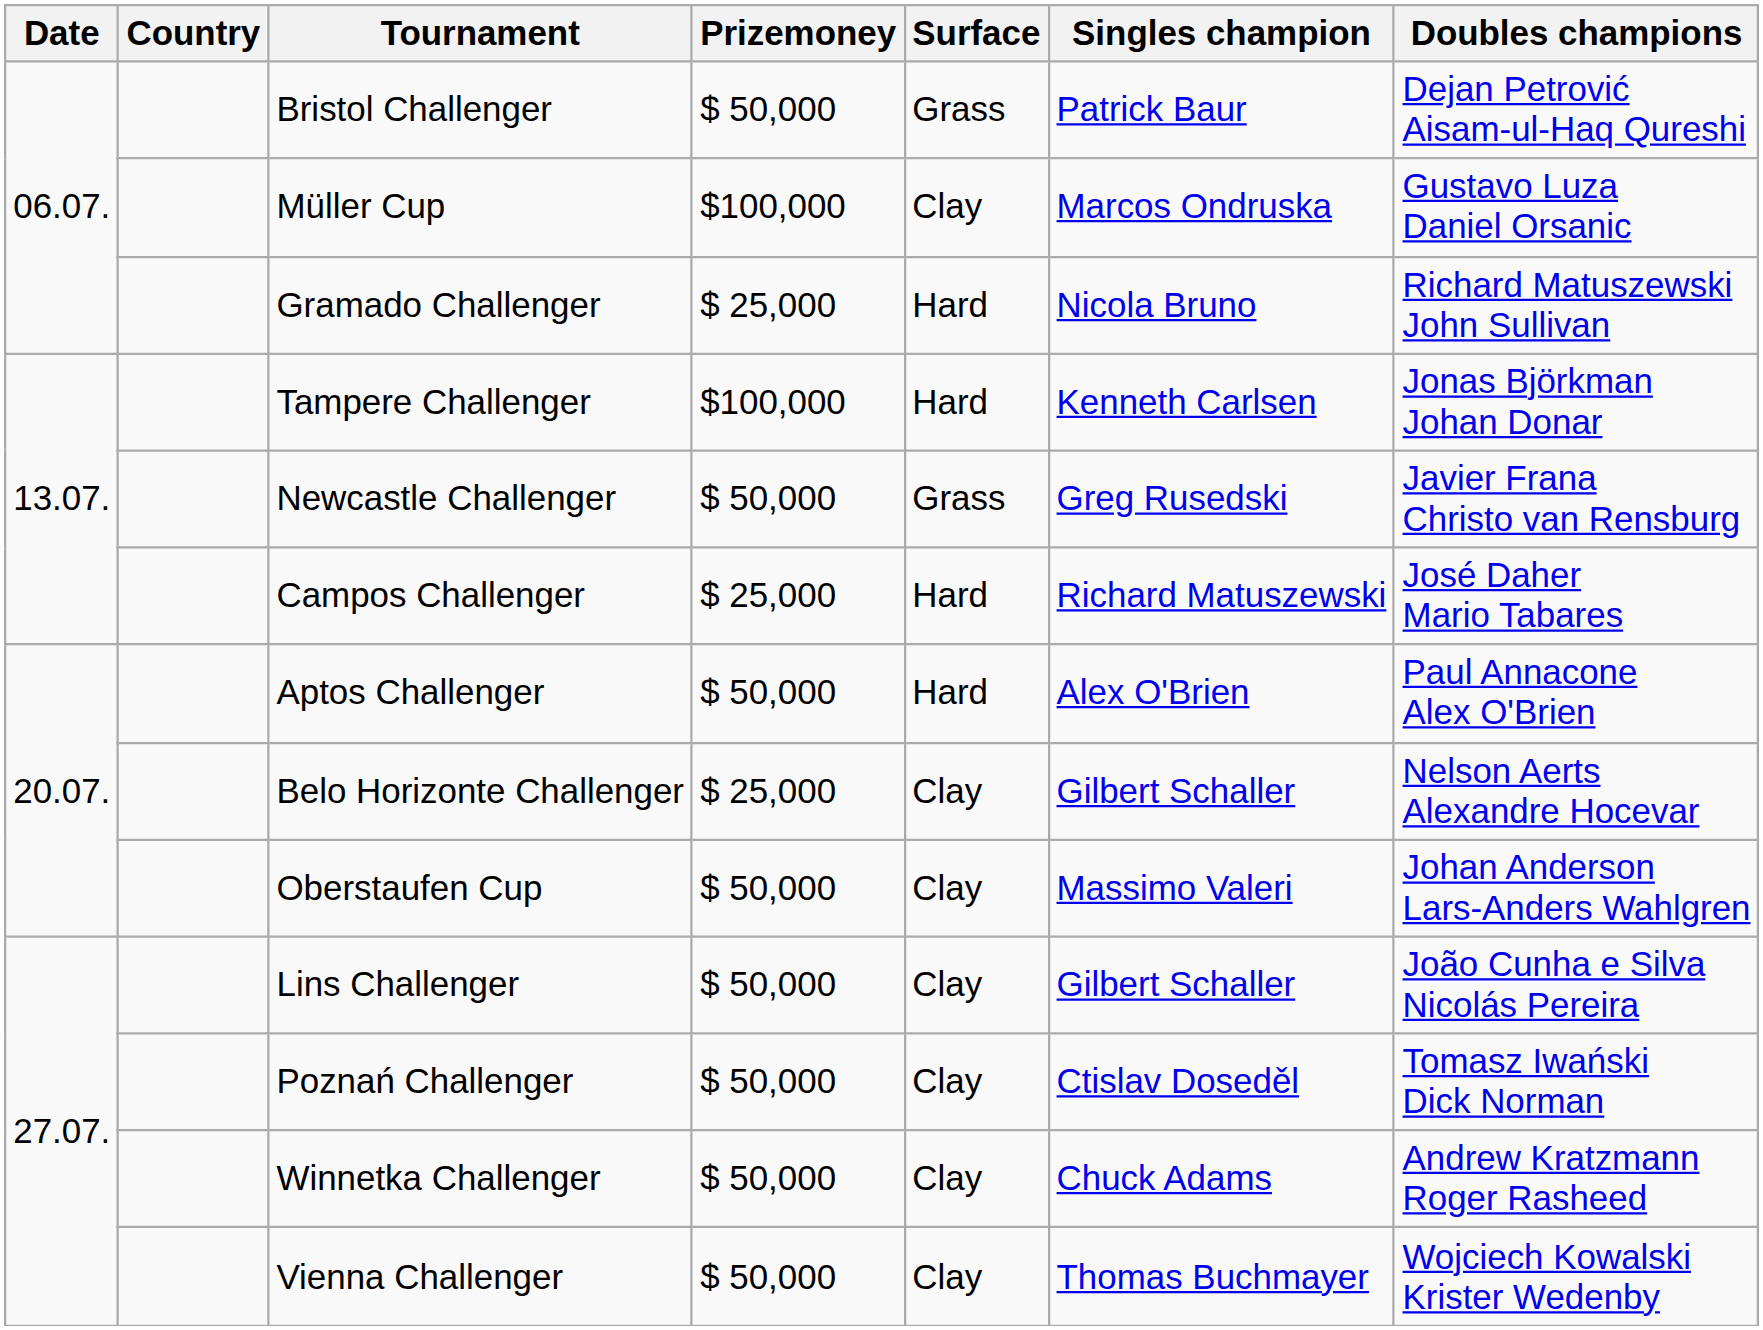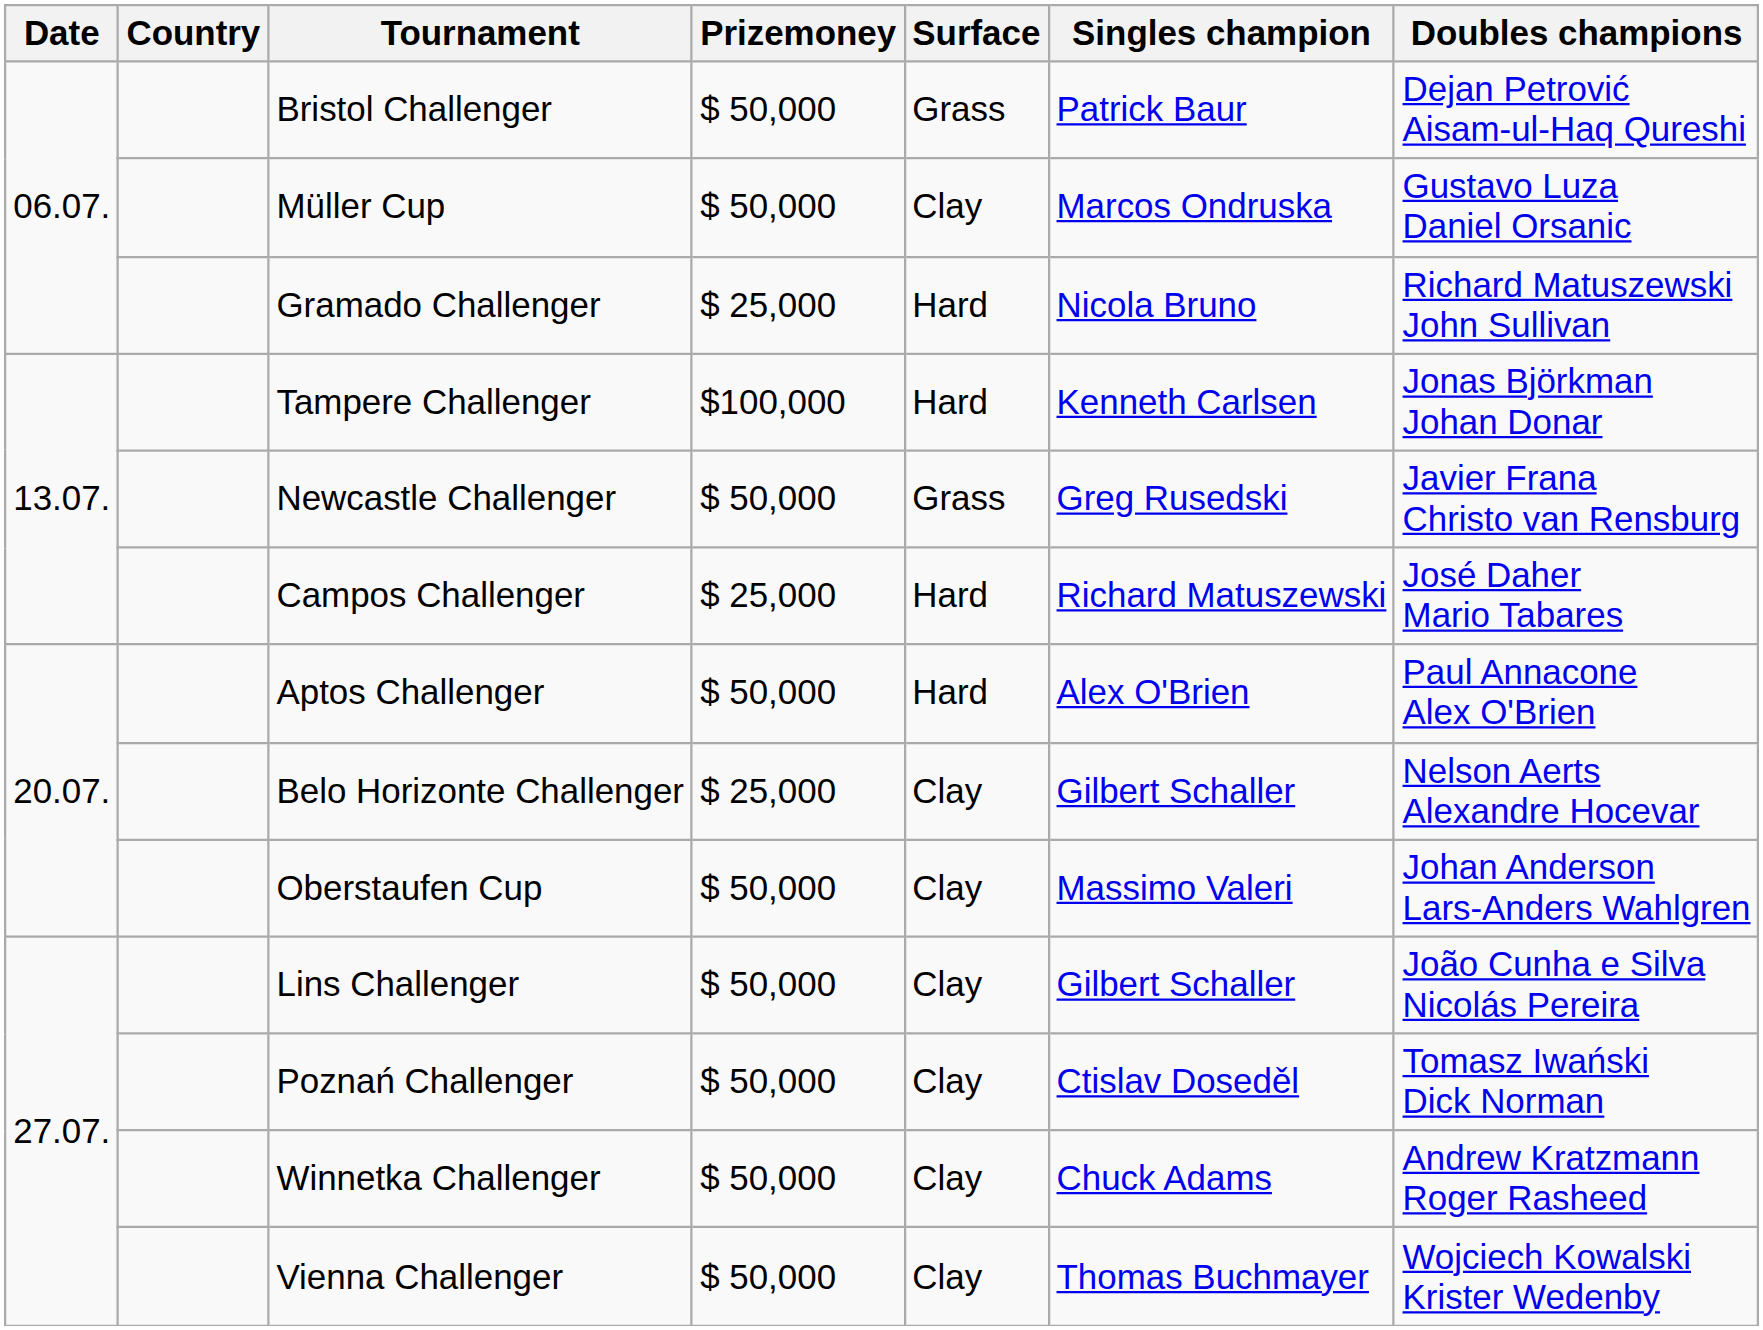Müller Cup | Prizemoney: $100,000 -> $ 50,000
